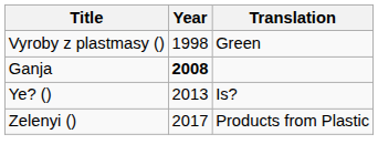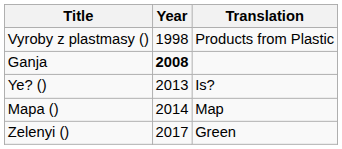Vyroby z plastmasy () | Translation: Green -> Products from Plastic
+ row: Mapa () | 2014 | Map
Zelenyi () | Translation: Products from Plastic -> Green
